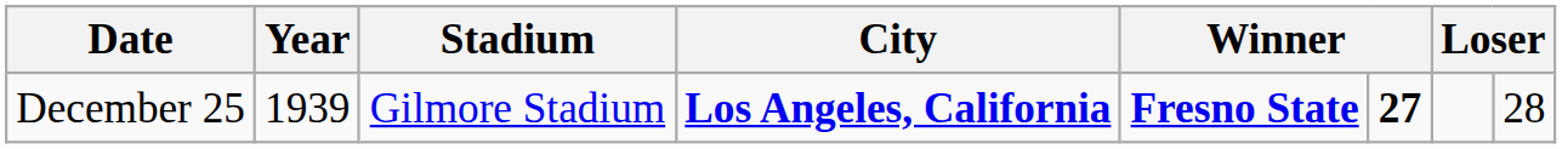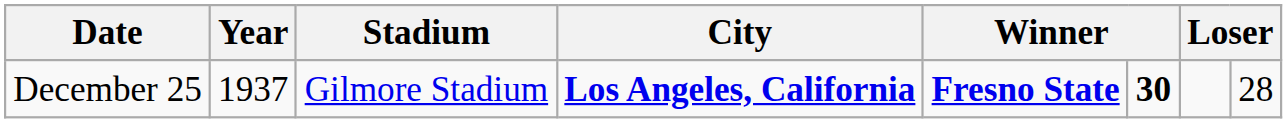December 25 | Year: 1939 -> 1937
December 25 | column 6: 27 -> 30
